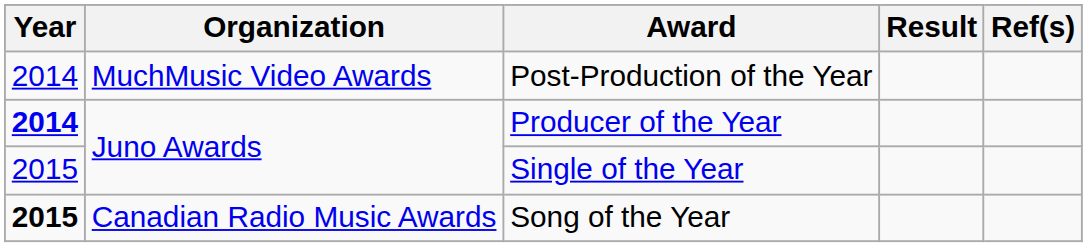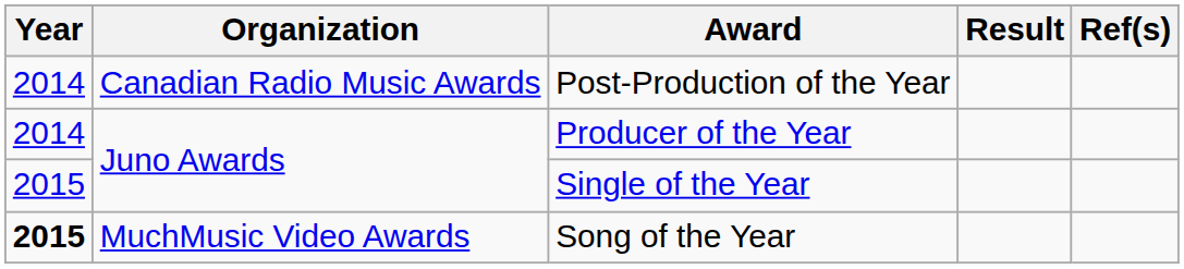Post-Production of the Year | Organization: MuchMusic Video Awards -> Canadian Radio Music Awards
Producer of the Year | Year: bold -> normal
Song of the Year | Organization: Canadian Radio Music Awards -> MuchMusic Video Awards
